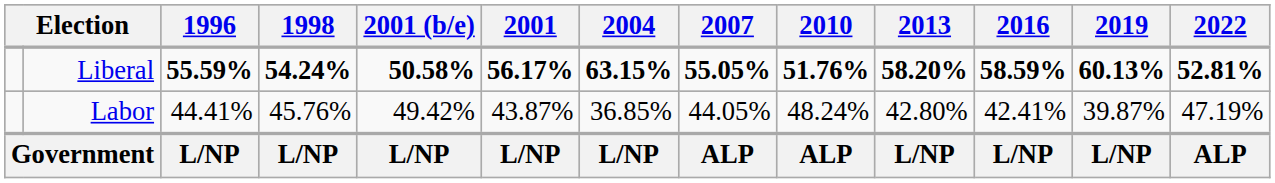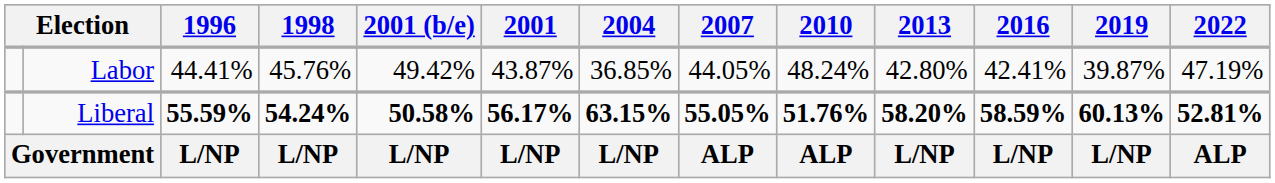rows swapped: Liberal <-> Labor
